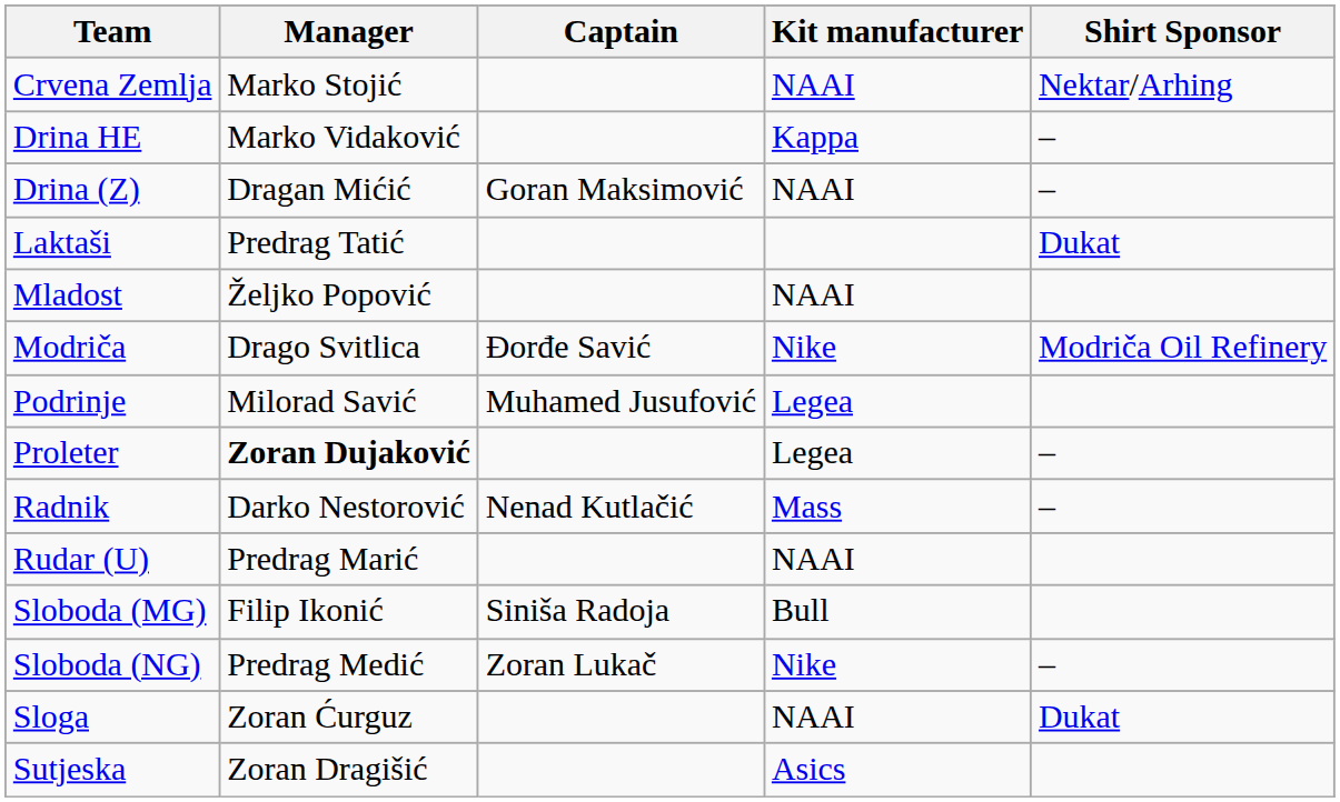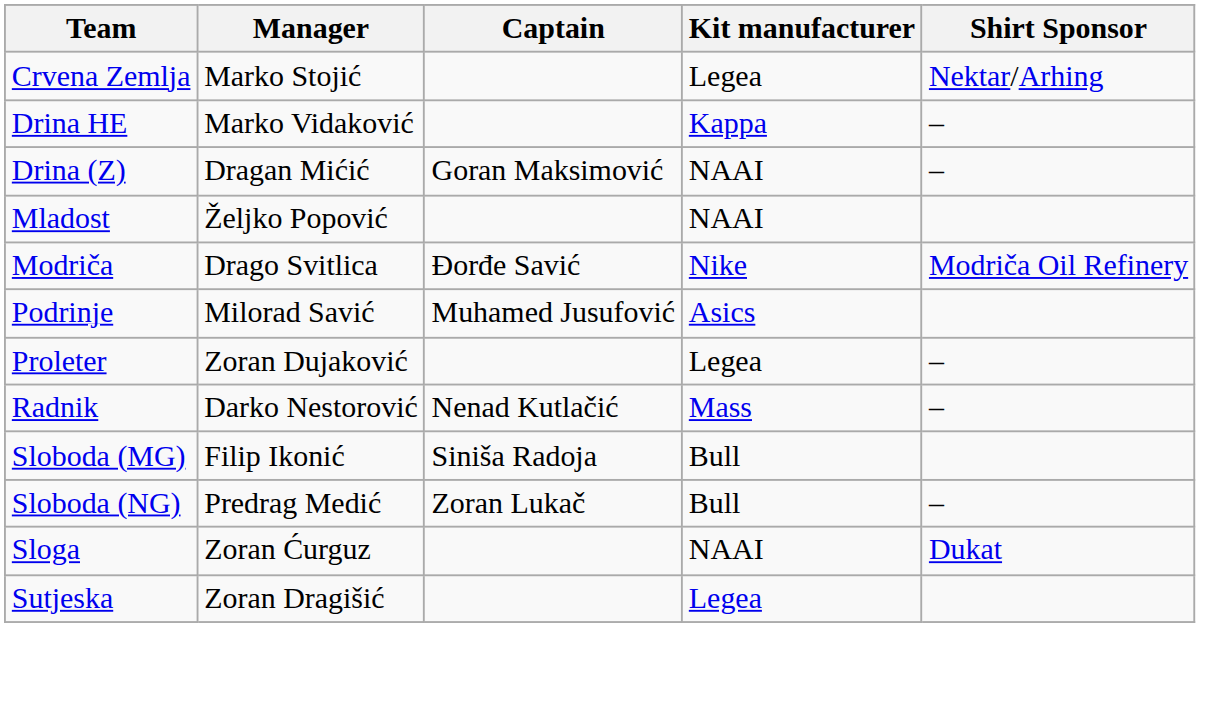Crvena Zemlja | Kit manufacturer: NAAI -> Legea
- row: Laktaši | Predrag Tatić | Dukat
Podrinje | Kit manufacturer: Legea -> Asics
Proleter | Manager: bold -> normal
- row: Rudar (U) | Predrag Marić | NAAI
Sloboda (NG) | Kit manufacturer: Nike -> Bull
Sutjeska | Kit manufacturer: Asics -> Legea
